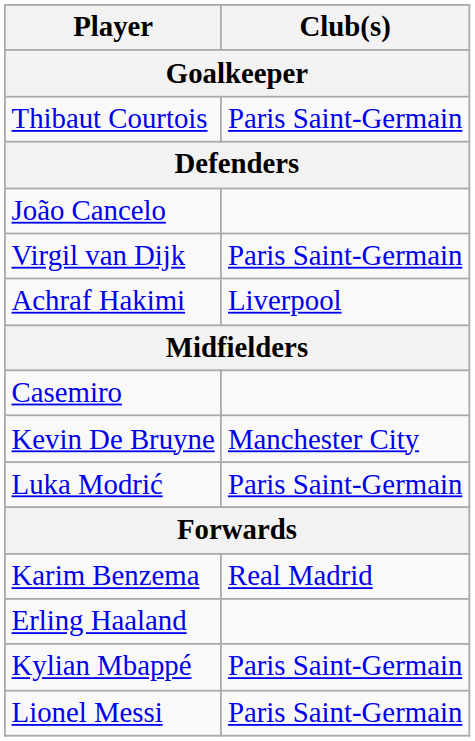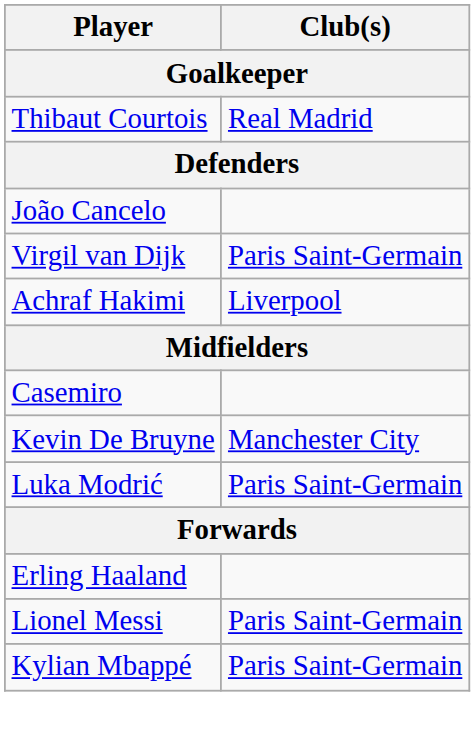Thibaut Courtois | Club(s): Paris Saint-Germain -> Real Madrid
- row: Karim Benzema | Real Madrid
rows swapped: Kylian Mbappé <-> Lionel Messi
